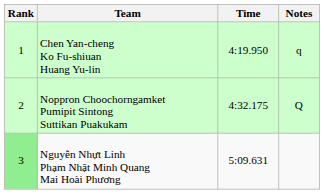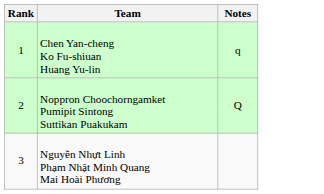- column: Time | 4:19.950 | 4:32.175 | 5:09.631
Nguyễn Nhựt Linh Phạm Nhật Minh Quang Mai Hoài Phương | Rank: lightgreen background -> no background
